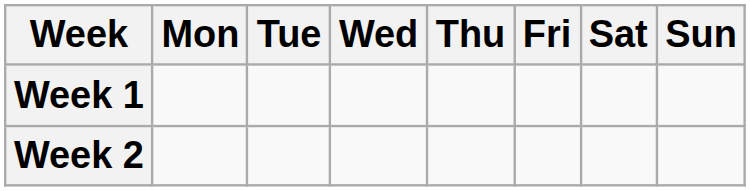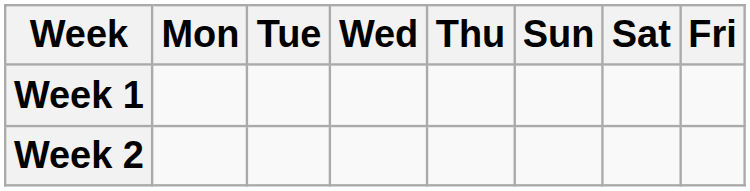columns swapped: Fri <-> Sun
